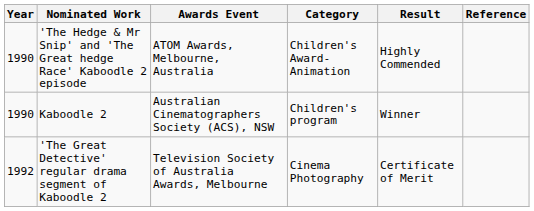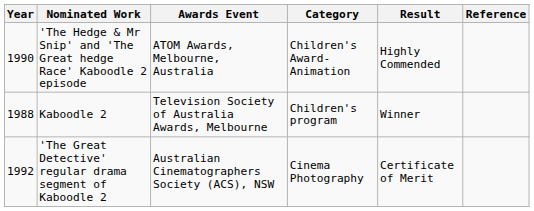Kaboodle 2 | Year: 1990 -> 1988
Kaboodle 2 | Awards Event: Australian Cinematographers Society (ACS), NSW -> Television Society of Australia Awards, Melbourne
'The Great Detective' regular drama segment of Kaboodle 2 | Awards Event: Television Society of Australia Awards, Melbourne -> Australian Cinematographers Society (ACS), NSW
